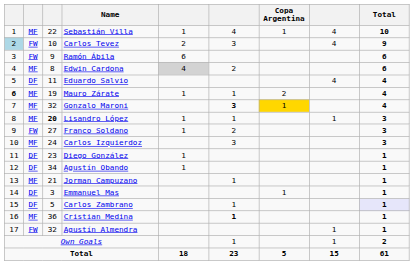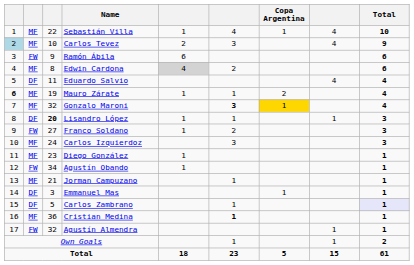Carlos Tevez | column 2: FW -> MF
Lisandro López | column 2: MF -> DF
Diego González | column 2: DF -> MF
Agustín Obando | column 2: DF -> FW
